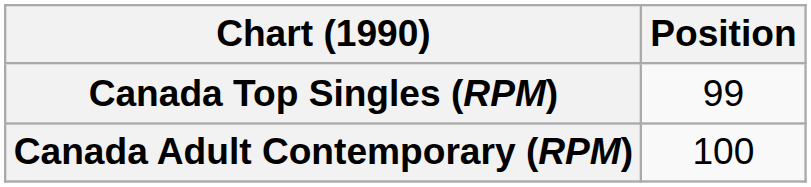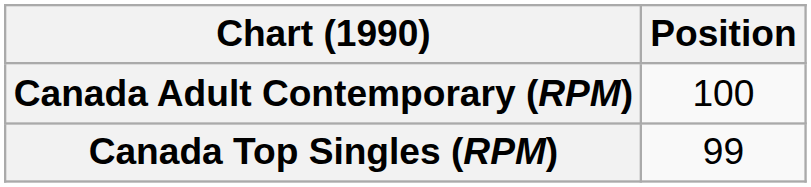rows swapped: Canada Top Singles (RPM) <-> Canada Adult Contemporary (RPM)
